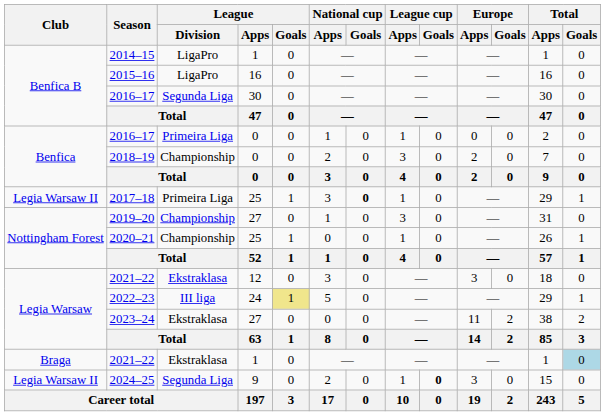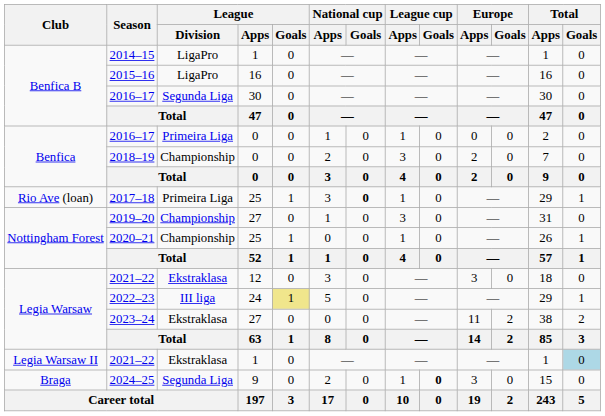2017–18 | Club: Legia Warsaw II -> Rio Ave (loan)
2021–22 / 1 | Club: Braga -> Legia Warsaw II
2024–25 | Club: Legia Warsaw II -> Braga
